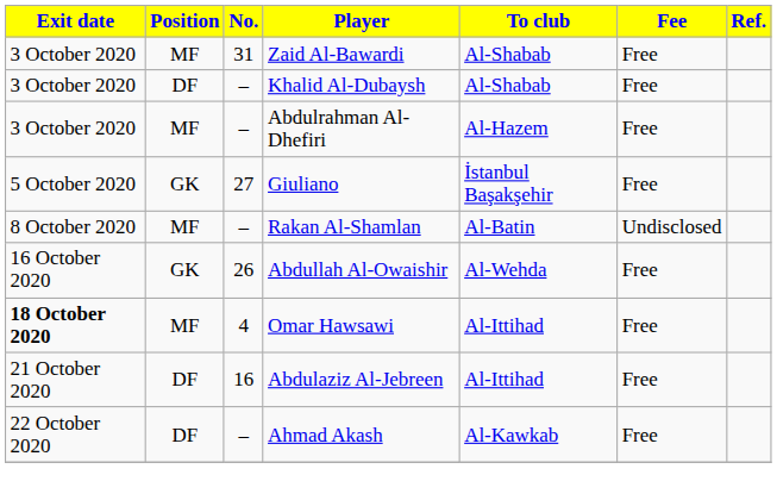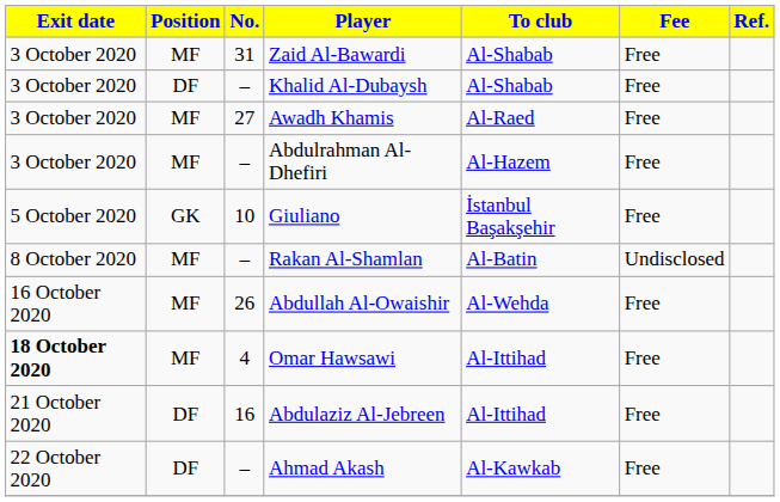+ row: 3 October 2020 | MF | 27 | Awadh Khamis | Al-Raed | Free
Giuliano | No.: 27 -> 10
Abdullah Al-Owaishir | Position: GK -> MF
